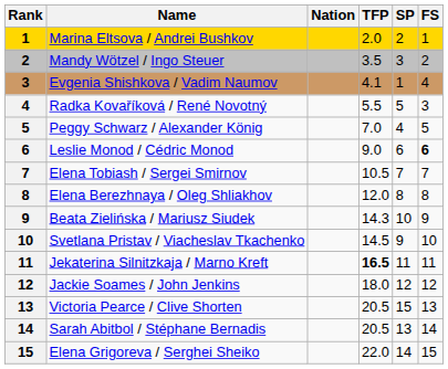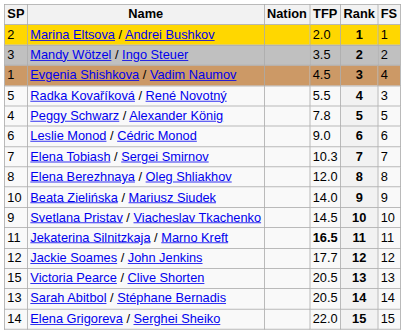columns swapped: Rank <-> SP
Evgenia Shishkova / Vadim Naumov | TFP: 4.1 -> 4.5
Peggy Schwarz / Alexander König | TFP: 7.0 -> 7.8
Leslie Monod / Cédric Monod | FS: bold -> normal
Elena Tobiash / Sergei Smirnov | TFP: 10.5 -> 10.3
Beata Zielińska / Mariusz Siudek | TFP: 14.3 -> 14.0
Jackie Soames / John Jenkins | TFP: 18.0 -> 17.7
